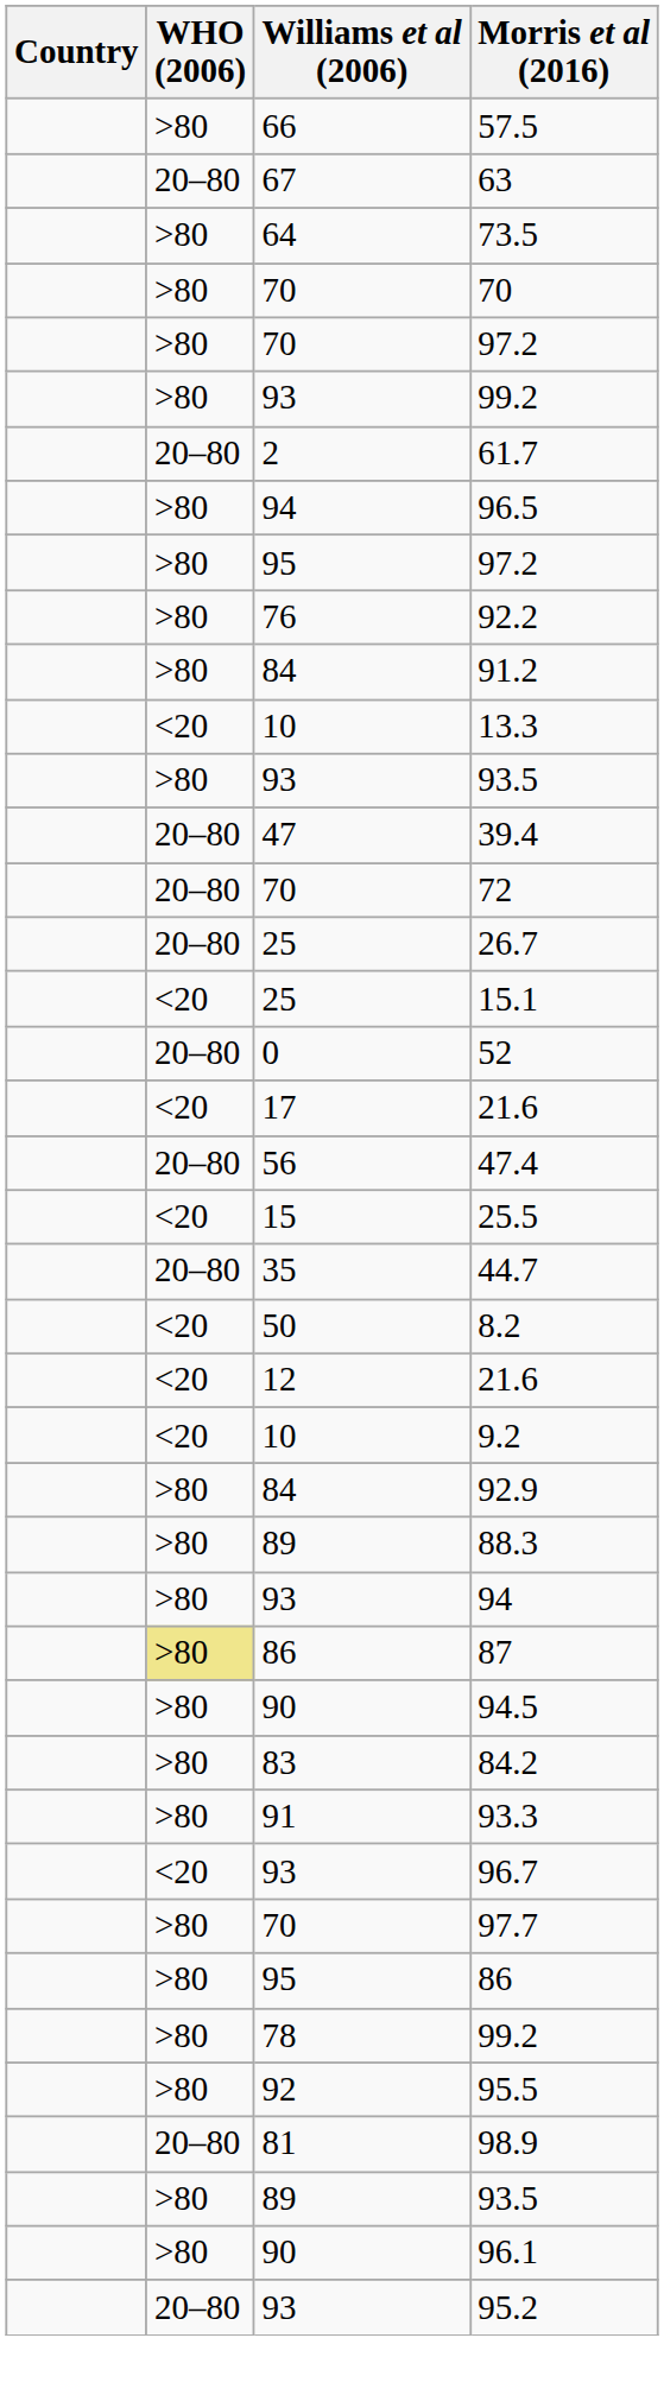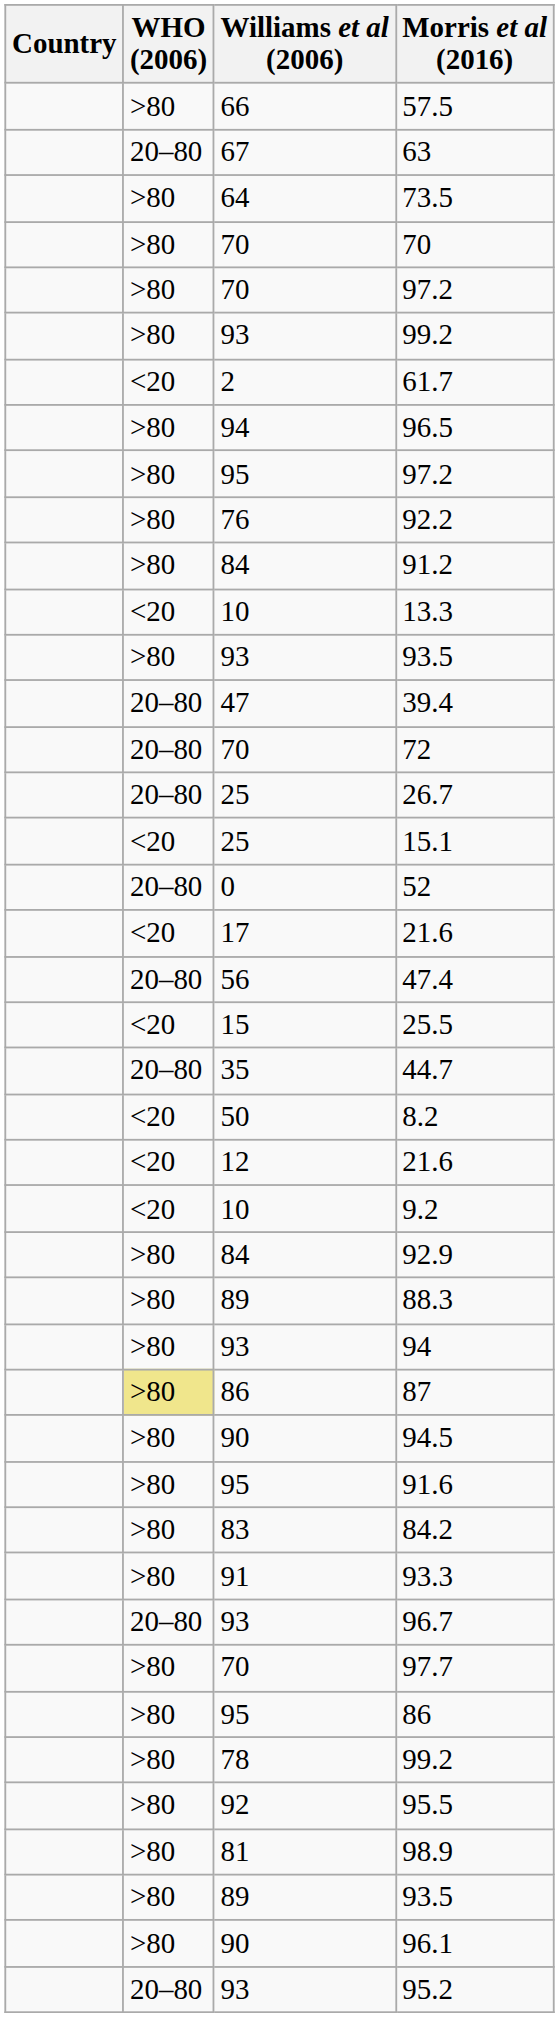61.7 | WHO (2006): 20–80 -> <20
+ row: >80 | 95 | 91.6
96.7 | WHO (2006): <20 -> 20–80
98.9 | WHO (2006): 20–80 -> >80
